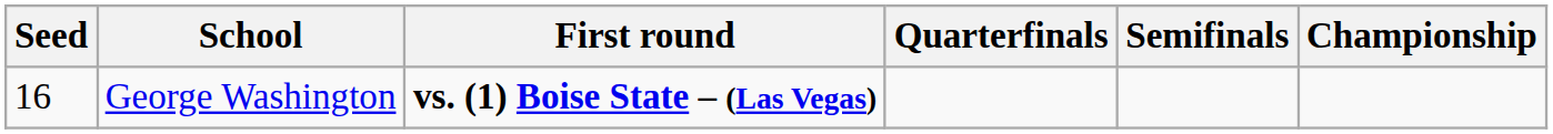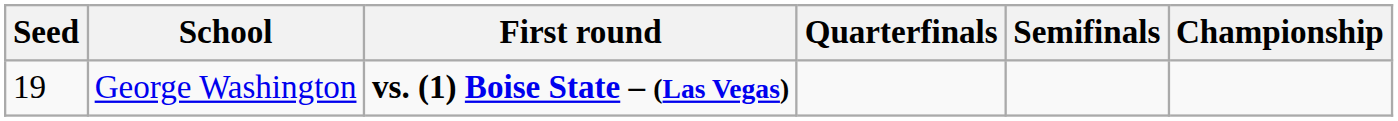George Washington | Seed: 16 -> 19
